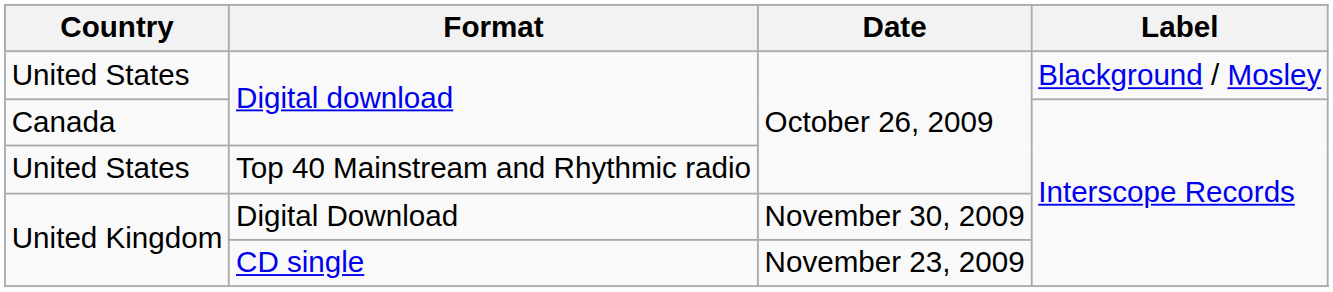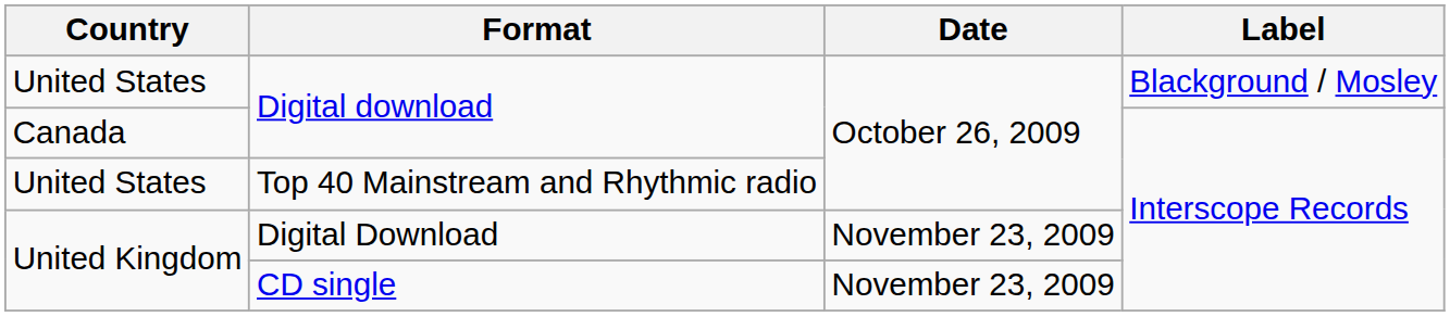Digital Download | Date: November 30, 2009 -> November 23, 2009
